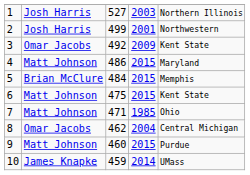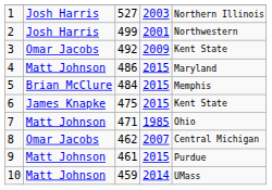6 | column 2: Matt Johnson -> James Knapke
8 | column 4: 2004 -> 2007
9 | column 3: 460 -> 461
10 | column 2: James Knapke -> Matt Johnson
